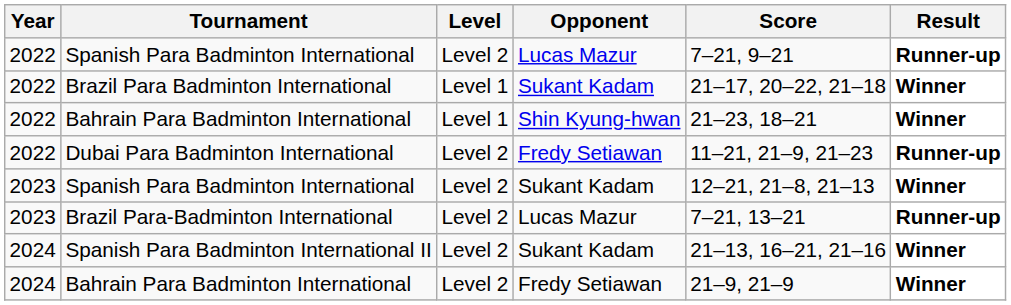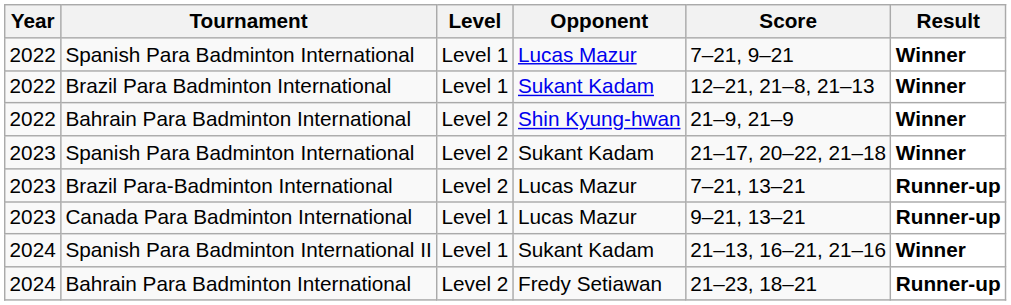Spanish Para Badminton International / Lucas Mazur | Level: Level 2 -> Level 1
Spanish Para Badminton International / Lucas Mazur | Result: Runner-up -> Winner
Brazil Para Badminton International | Score: 21–17, 20–22, 21–18 -> 12–21, 21–8, 21–13
Bahrain Para Badminton International / Shin Kyung-hwan | Level: Level 1 -> Level 2
Bahrain Para Badminton International / Shin Kyung-hwan | Score: 21–23, 18–21 -> 21–9, 21–9
- row: 2022 | Dubai Para Badminton International | Level 2 | Fredy Setiawan | 11–21, 21–9, 21–23 | Runner-up
Spanish Para Badminton International / Sukant Kadam | Score: 12–21, 21–8, 21–13 -> 21–17, 20–22, 21–18
+ row: 2023 | Canada Para Badminton International | Level 1 | Lucas Mazur | 9–21, 13–21 | Runner-up
Spanish Para Badminton International II | Level: Level 2 -> Level 1
Bahrain Para Badminton International / Fredy Setiawan | Score: 21–9, 21–9 -> 21–23, 18–21
Bahrain Para Badminton International / Fredy Setiawan | Result: Winner -> Runner-up
